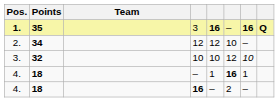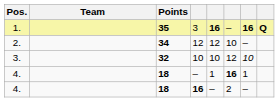columns swapped: Team <-> Points
3 | Pos.: bold -> normal
